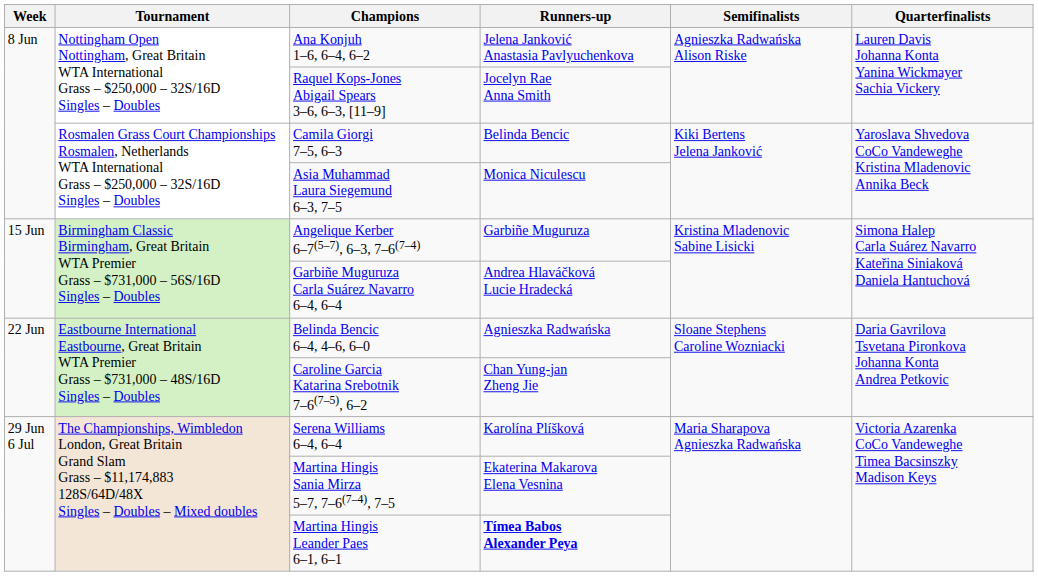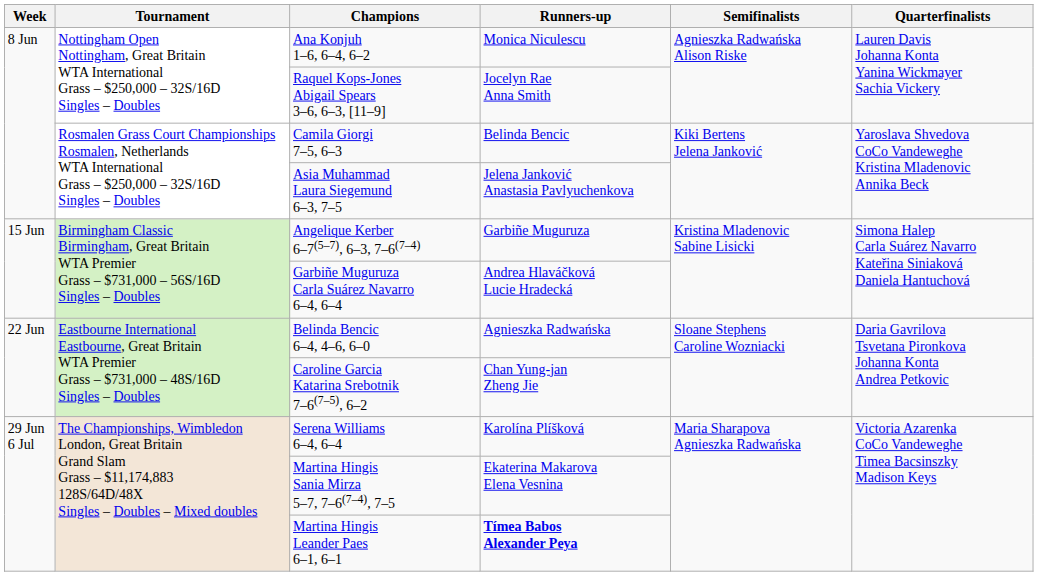Ana Konjuh 1–6, 6–4, 6–2 | Runners-up: Jelena Janković Anastasia Pavlyuchenkova -> Monica Niculescu
Asia Muhammad Laura Siegemund 6–3, 7–5 | Runners-up: Monica Niculescu -> Jelena Janković Anastasia Pavlyuchenkova
